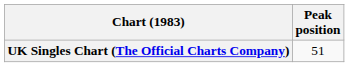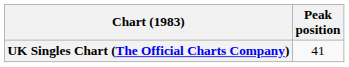UK Singles Chart (The Official Charts Company) | Peak position: 51 -> 41
